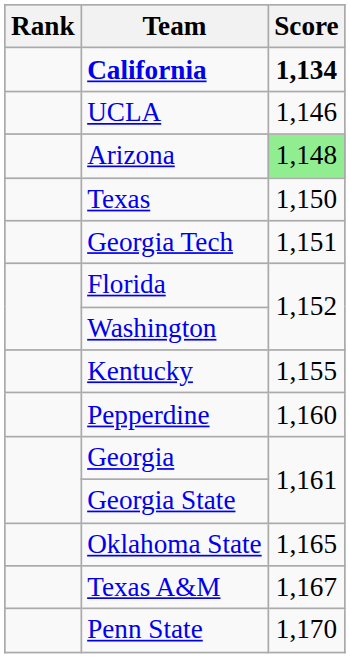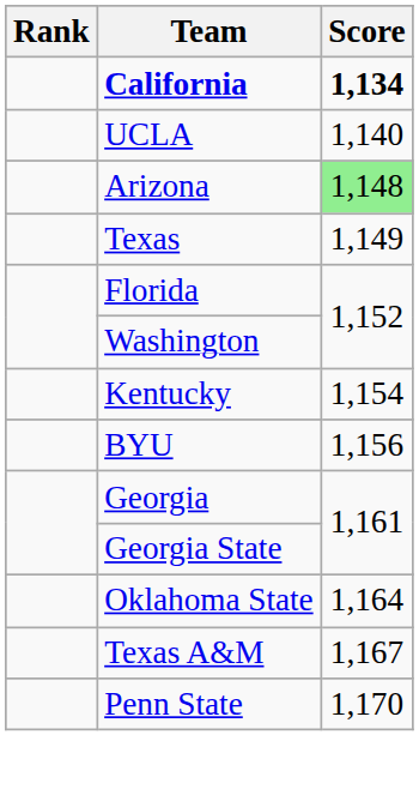UCLA | Score: 1,146 -> 1,140
Texas | Score: 1,150 -> 1,149
- row: Georgia Tech | 1,151
Kentucky | Score: 1,155 -> 1,154
+ row: BYU | 1,156
- row: Pepperdine | 1,160
Oklahoma State | Score: 1,165 -> 1,164
